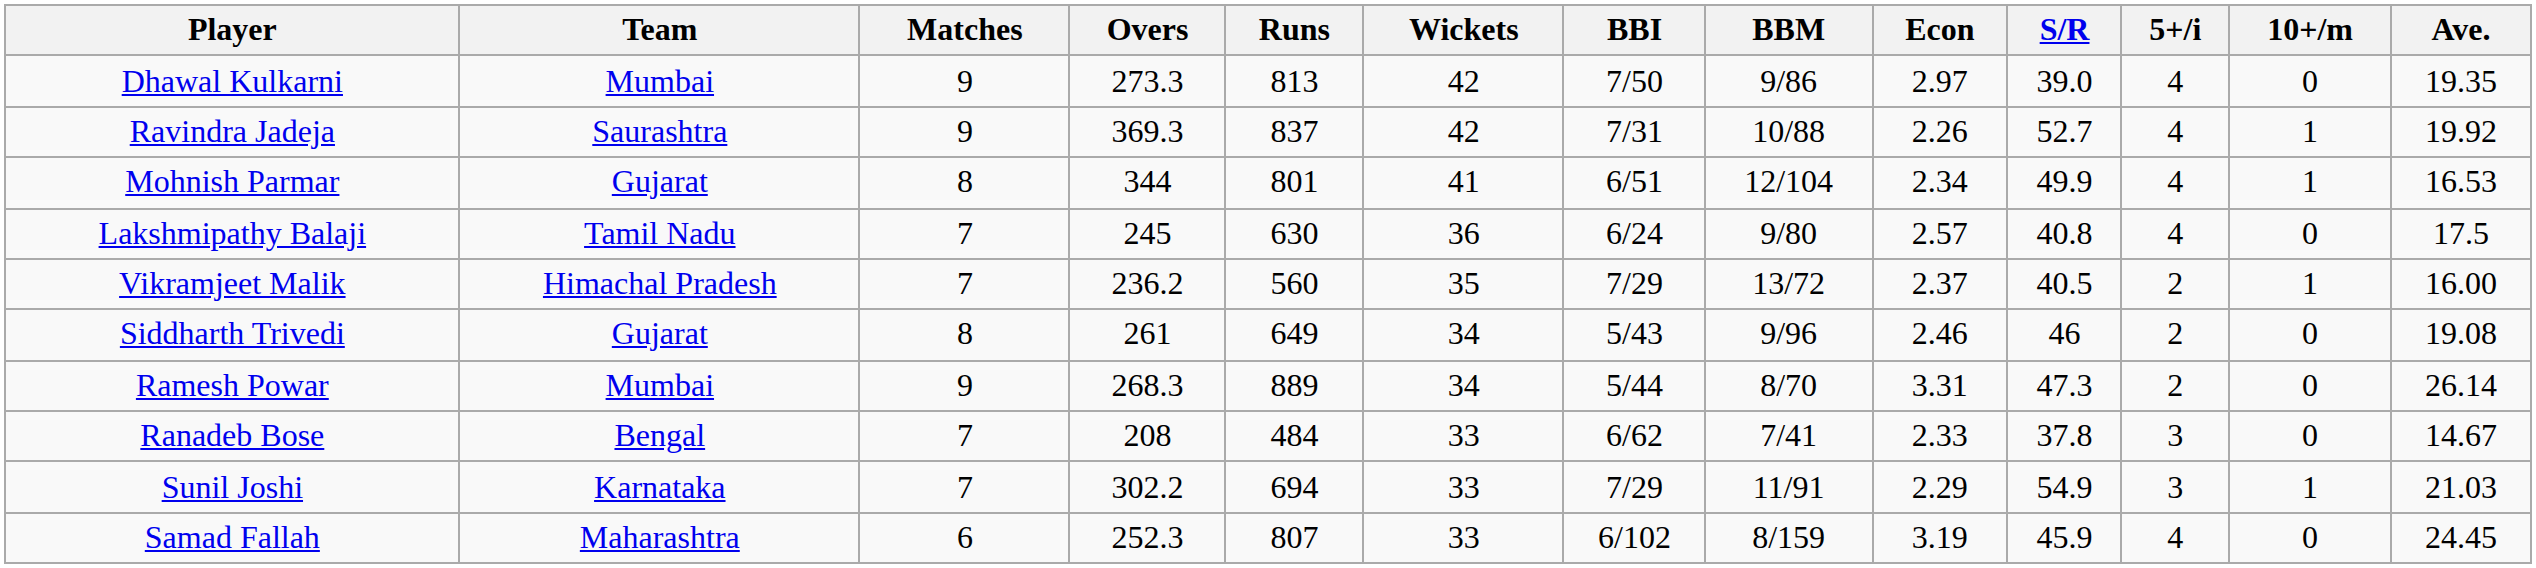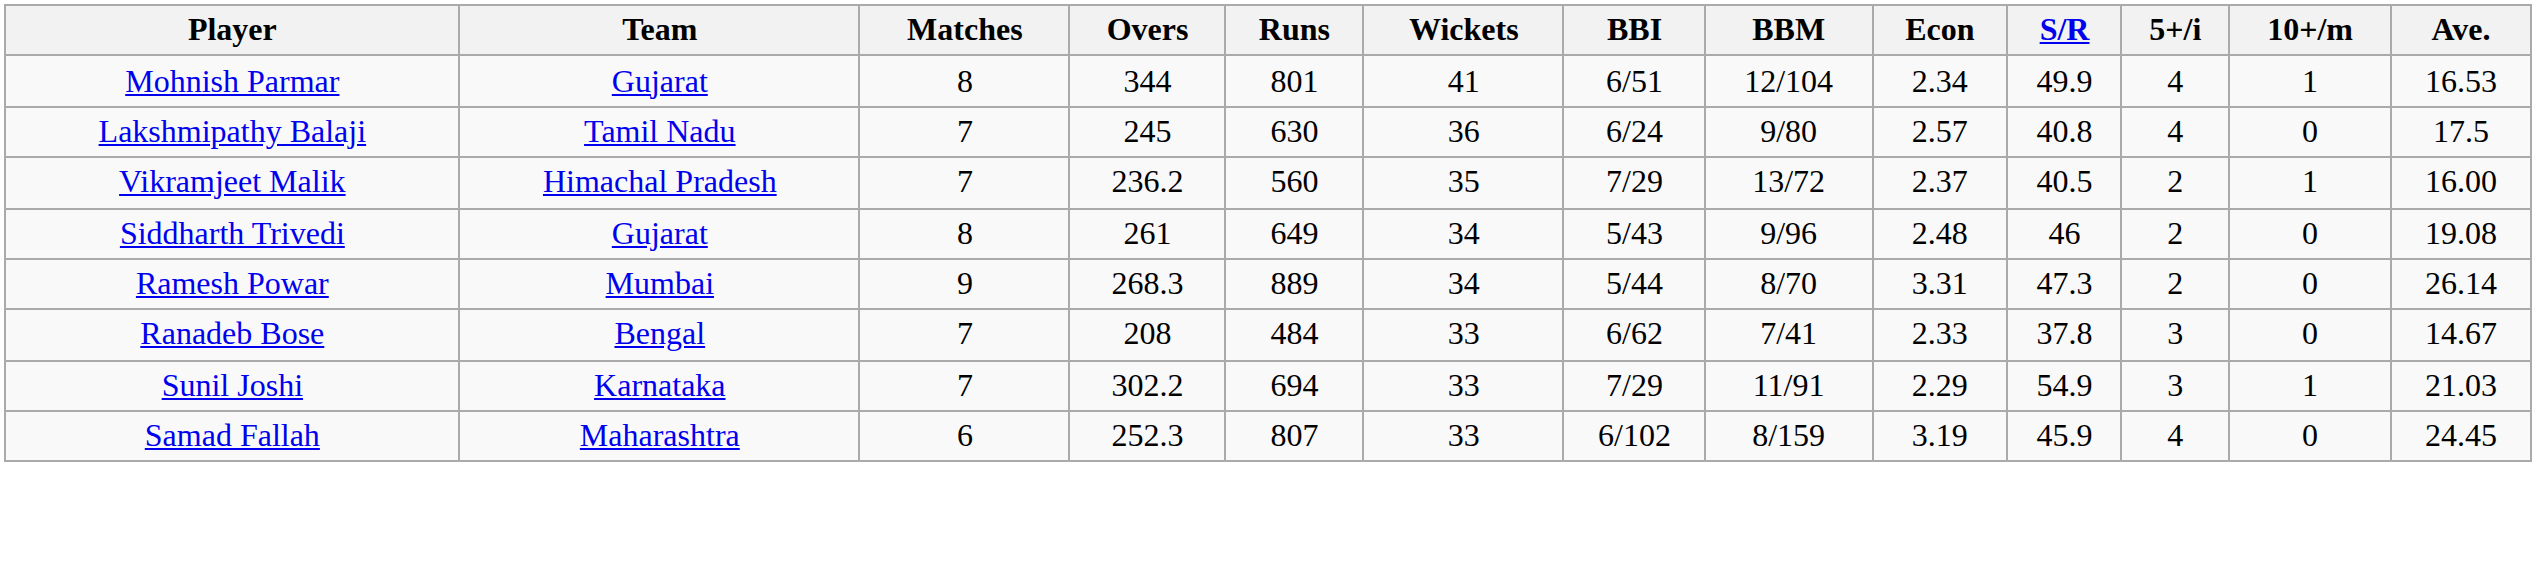- row: Dhawal Kulkarni | Mumbai | 9 | 273.3 | 813 | 42 | 7/50 | 9/86 | 2.97 | 39.0 | 4 | 0 | 19.35
- row: Ravindra Jadeja | Saurashtra | 9 | 369.3 | 837 | 42 | 7/31 | 10/88 | 2.26 | 52.7 | 4 | 1 | 19.92
Siddharth Trivedi | Econ: 2.46 -> 2.48
